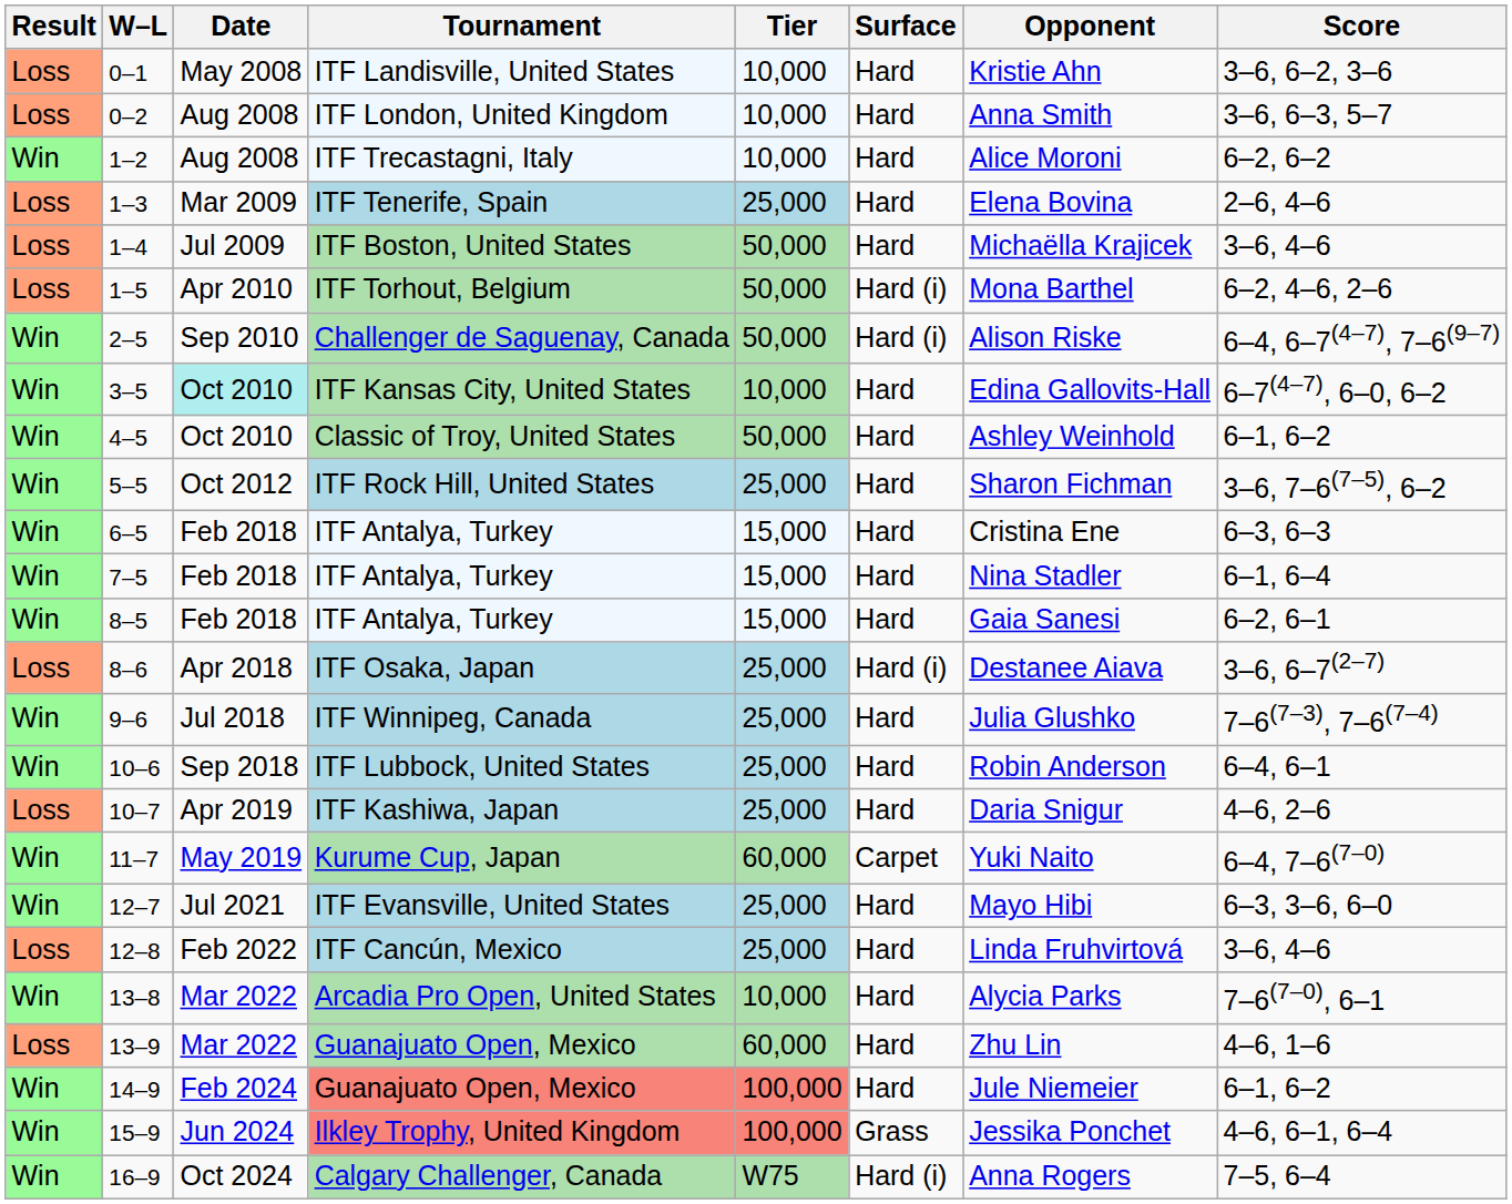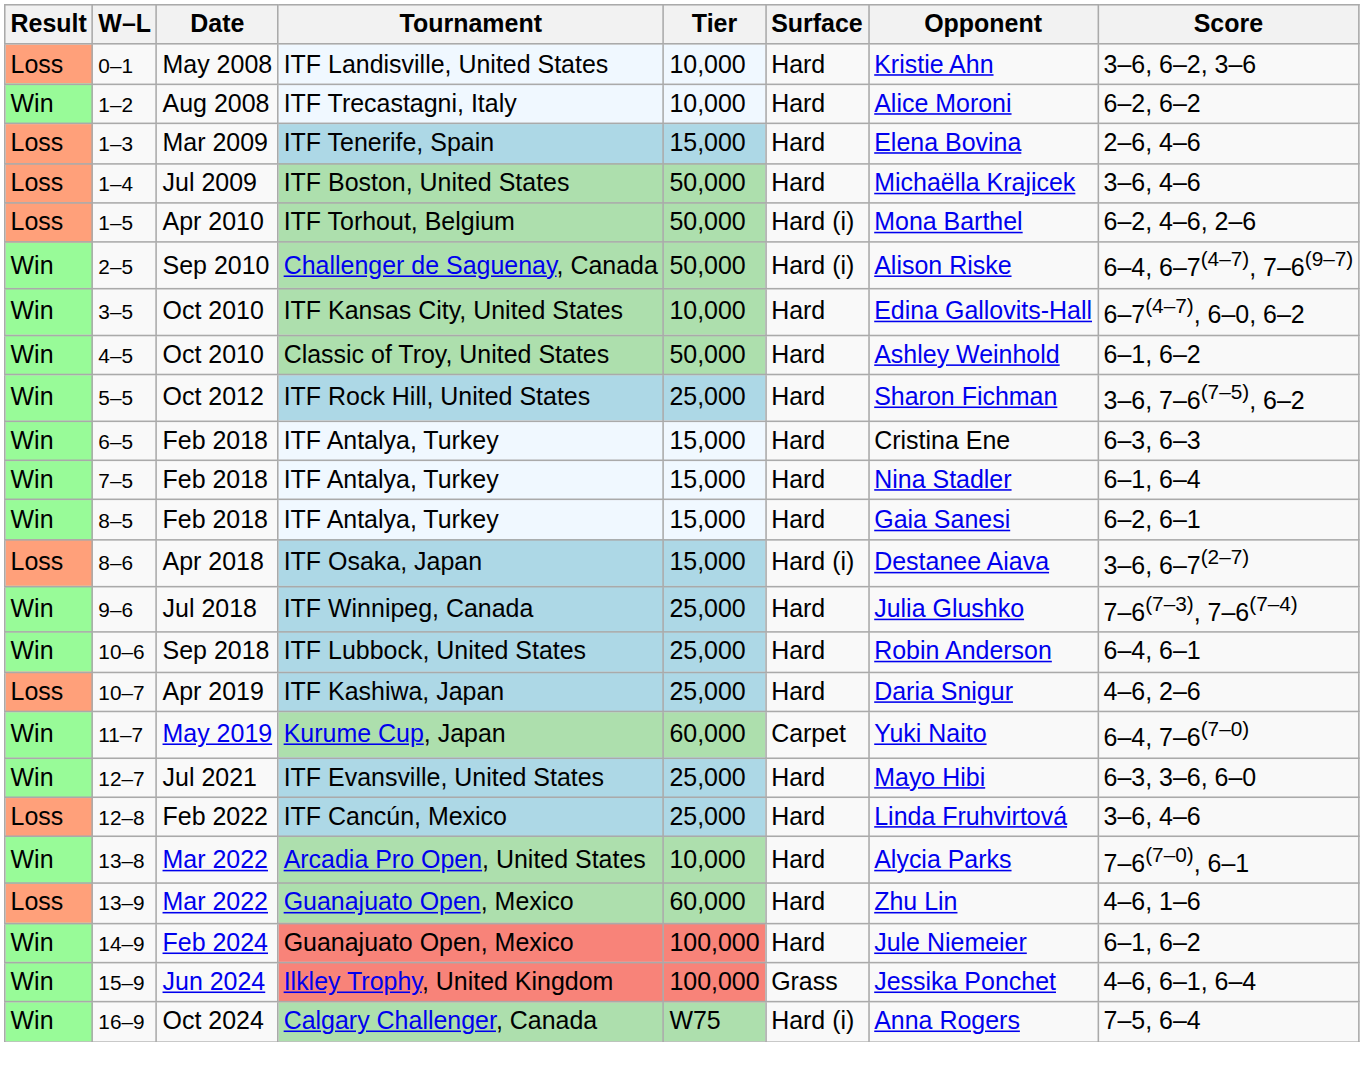- row: Loss | 0–2 | Aug 2008 | ITF London, United Kingdom | 10,000 | Hard | Anna Smith | 3–6, 6–3, 5–7
1–3 | Tier: 25,000 -> 15,000
3–5 | Date: paleturquoise background -> no background
8–6 | Tier: 25,000 -> 15,000
